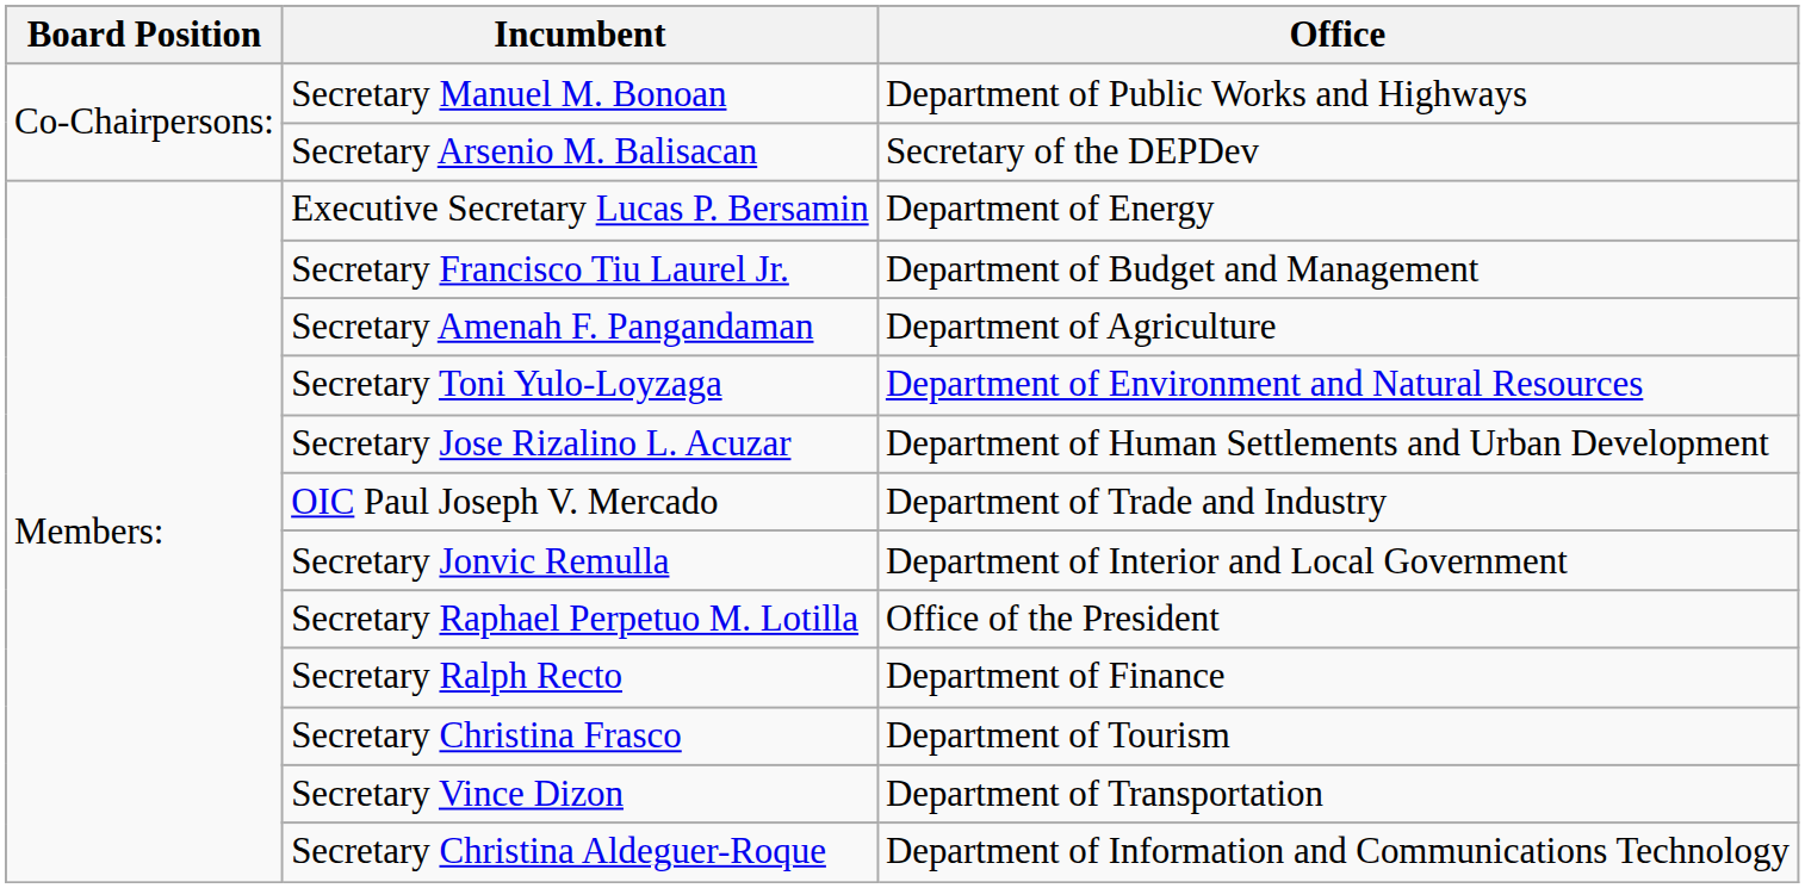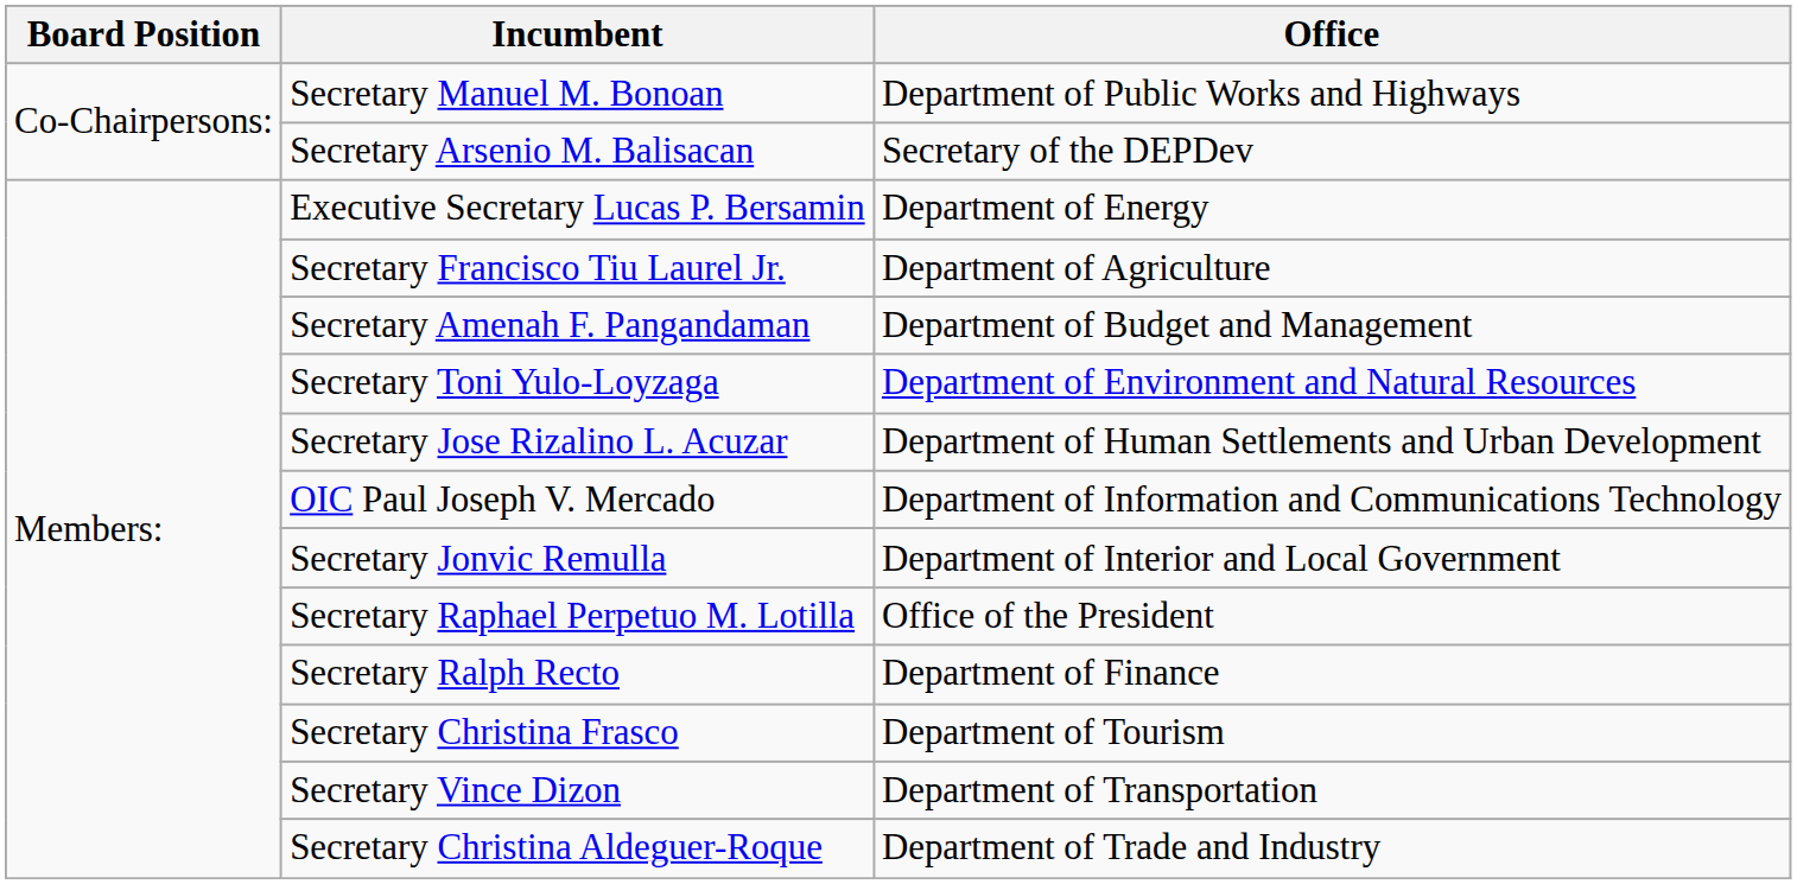Secretary Francisco Tiu Laurel Jr. | Office: Department of Budget and Management -> Department of Agriculture
Secretary Amenah F. Pangandaman | Office: Department of Agriculture -> Department of Budget and Management
OIC Paul Joseph V. Mercado | Office: Department of Trade and Industry -> Department of Information and Communications Technology
Secretary Christina Aldeguer-Roque | Office: Department of Information and Communications Technology -> Department of Trade and Industry
